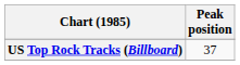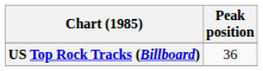US Top Rock Tracks (Billboard) | Peak position: 37 -> 36
